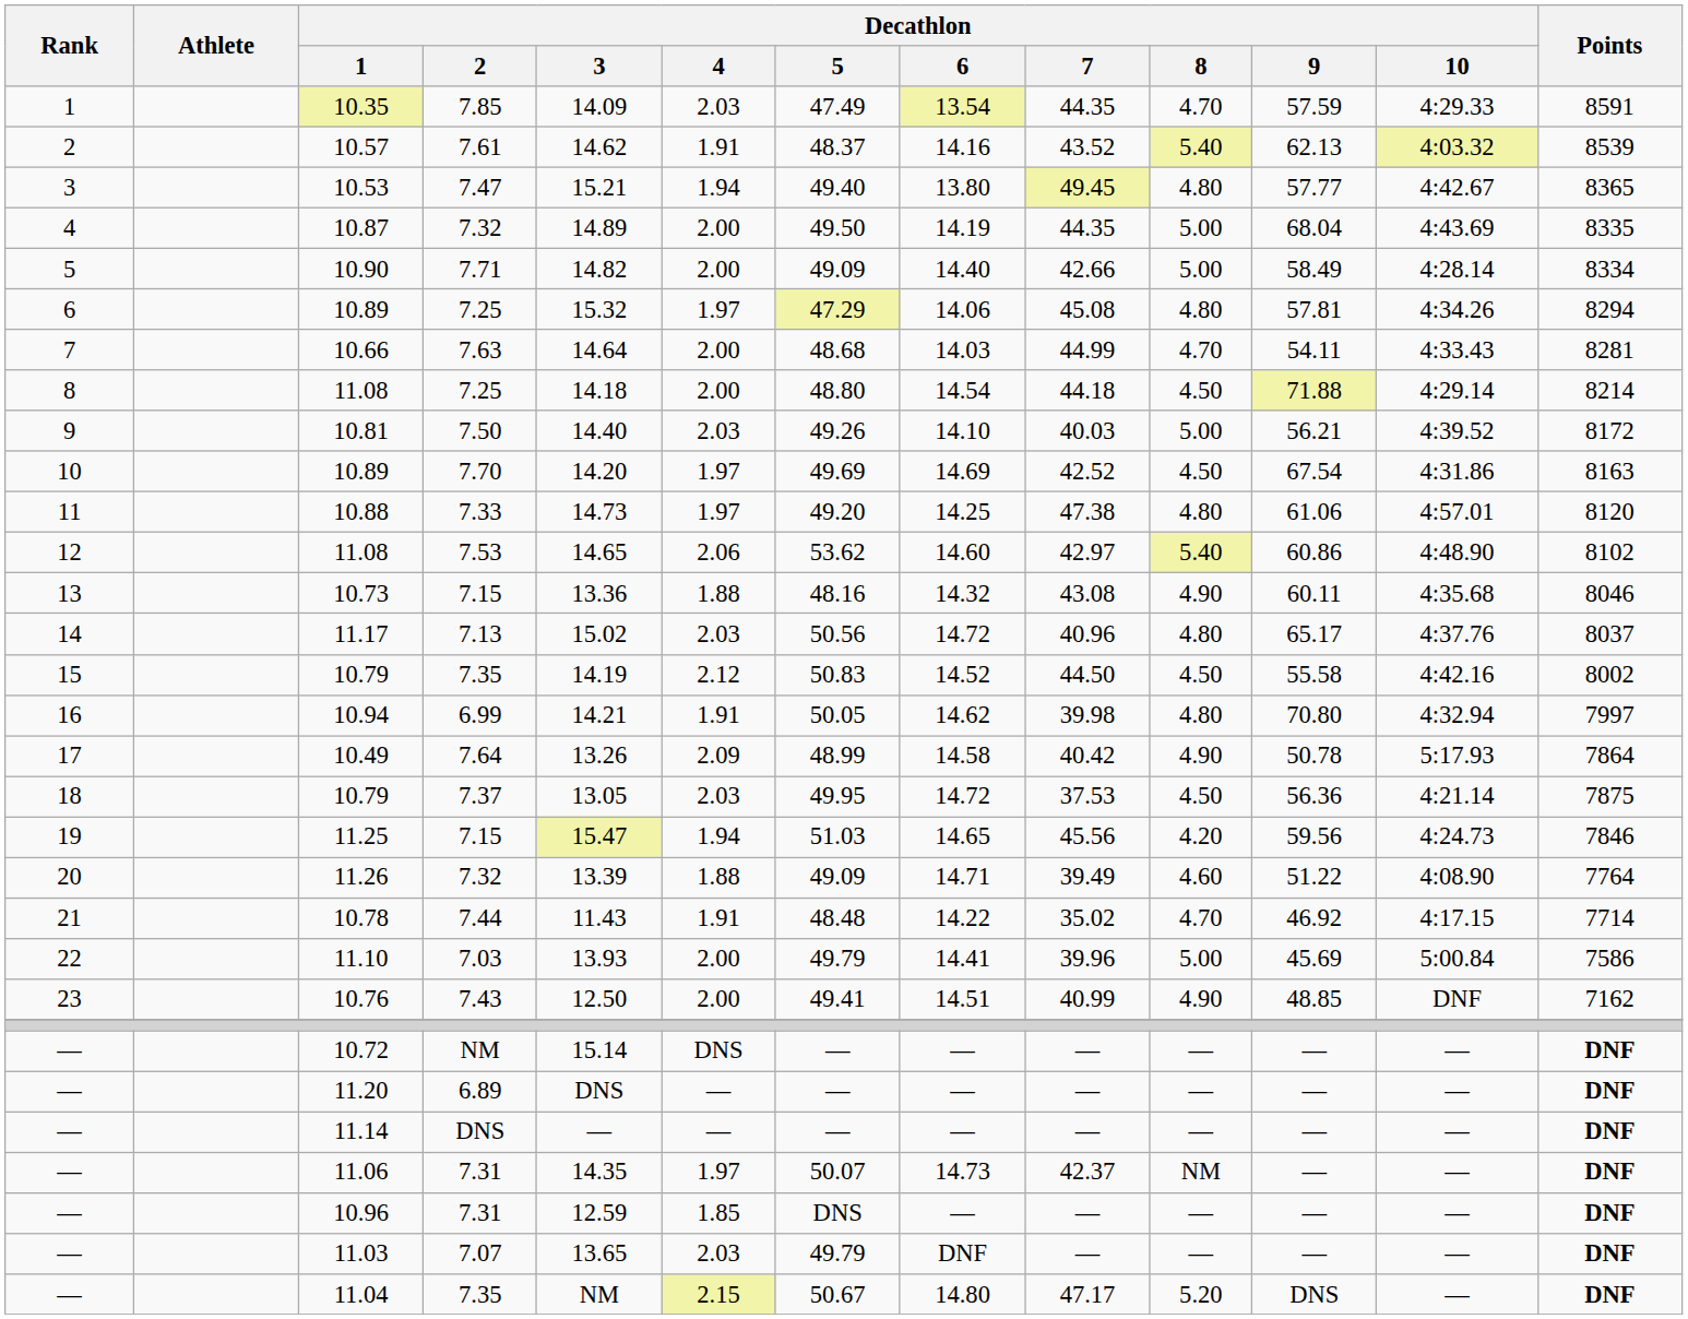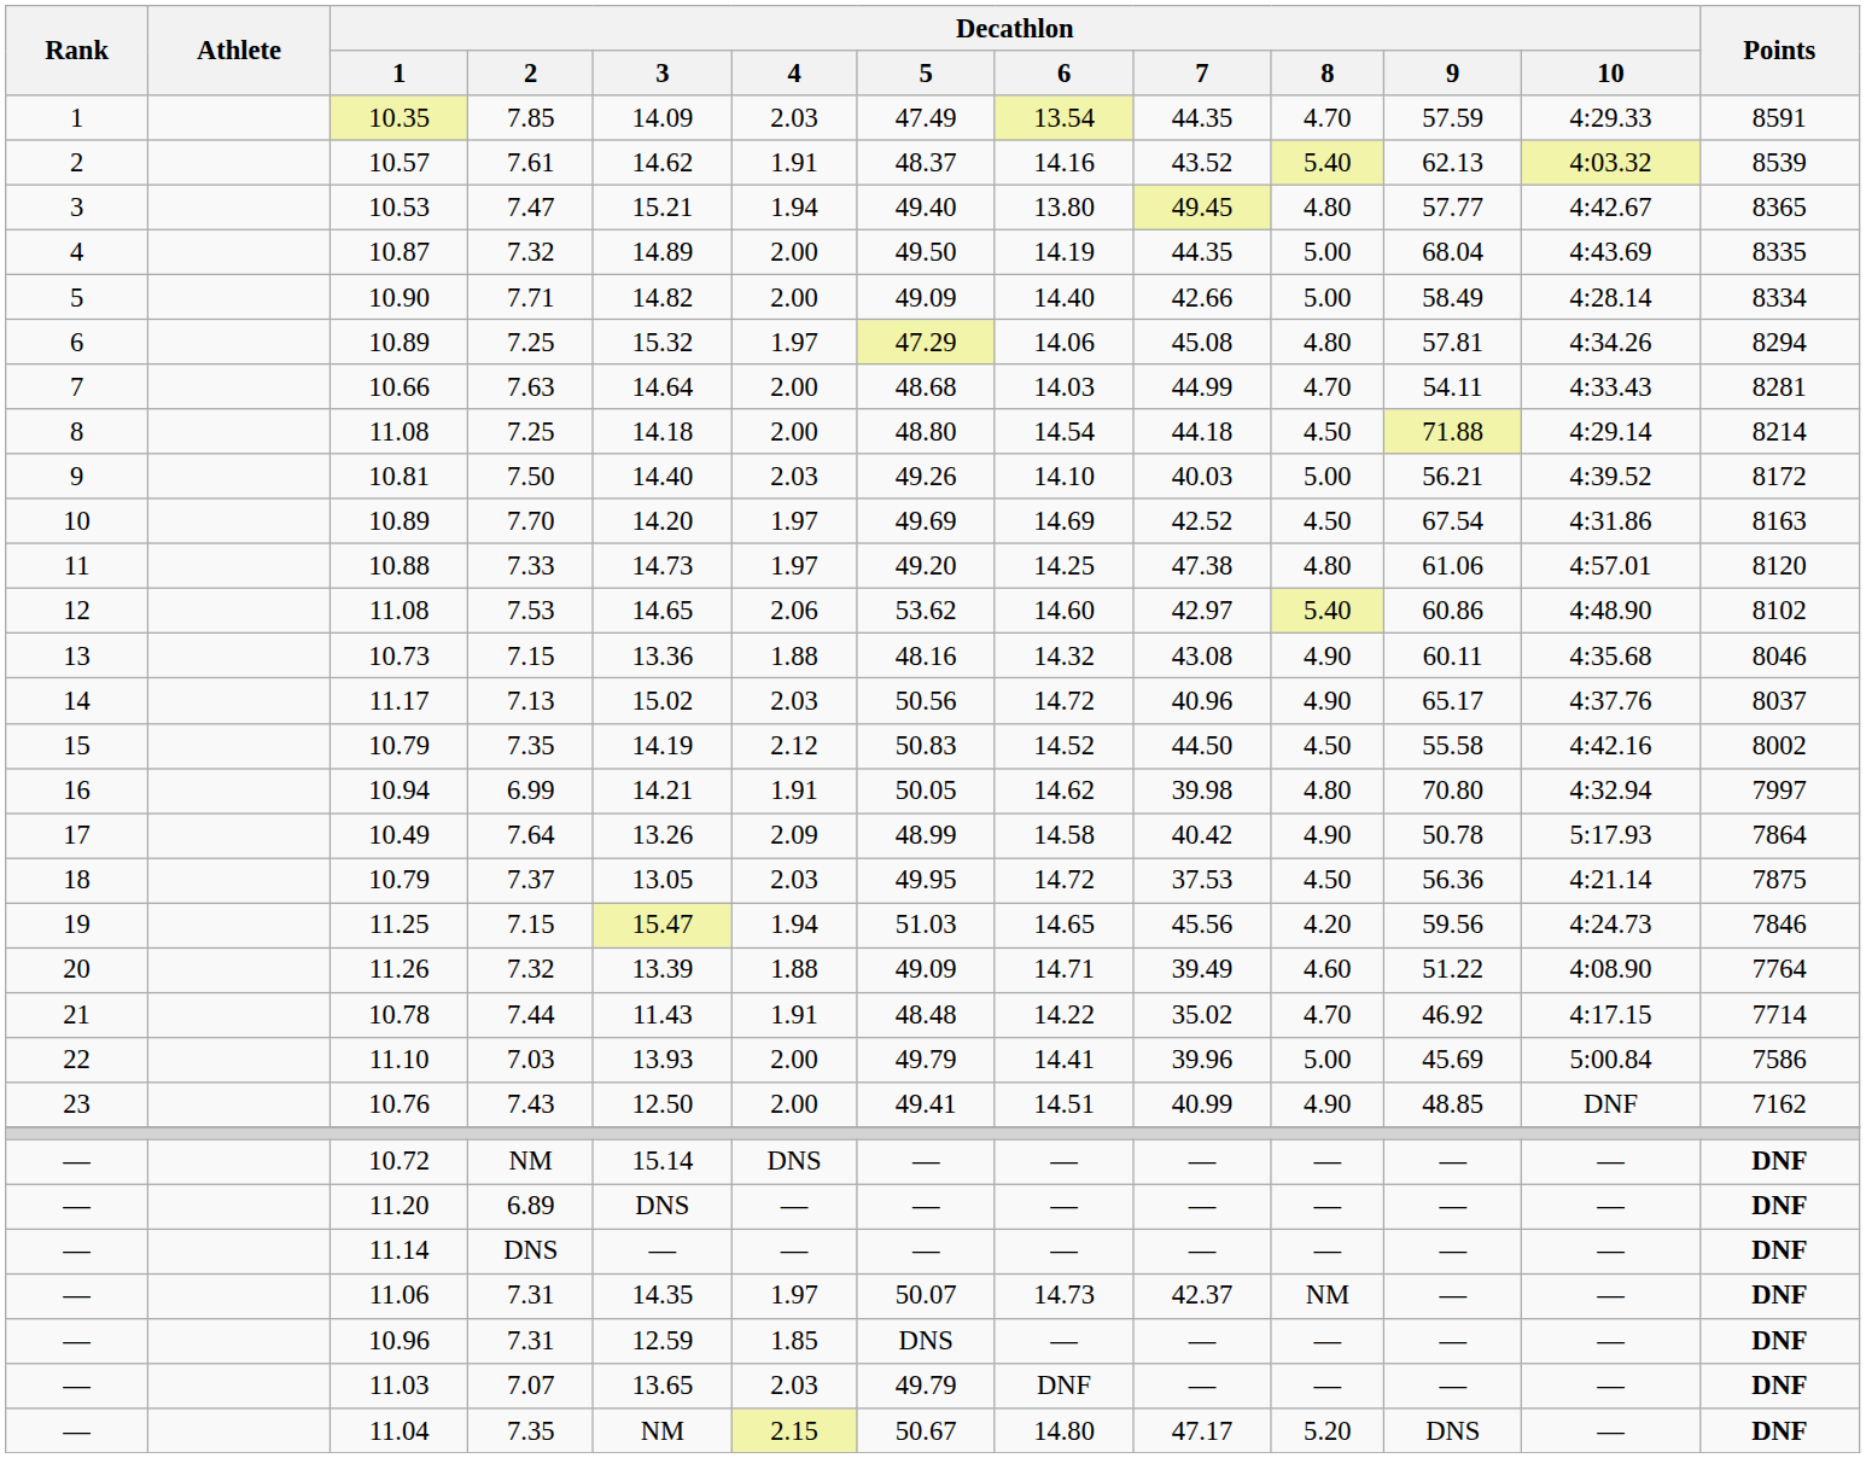11.17 | Decathlon / 8: 4.80 -> 4.90
